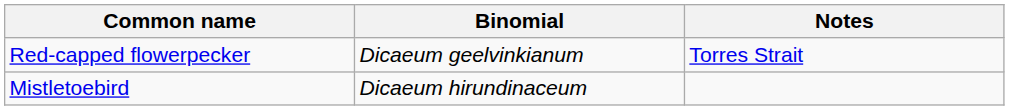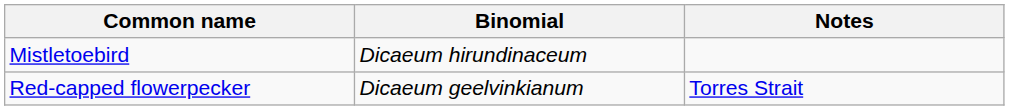rows swapped: Red-capped flowerpecker <-> Mistletoebird
